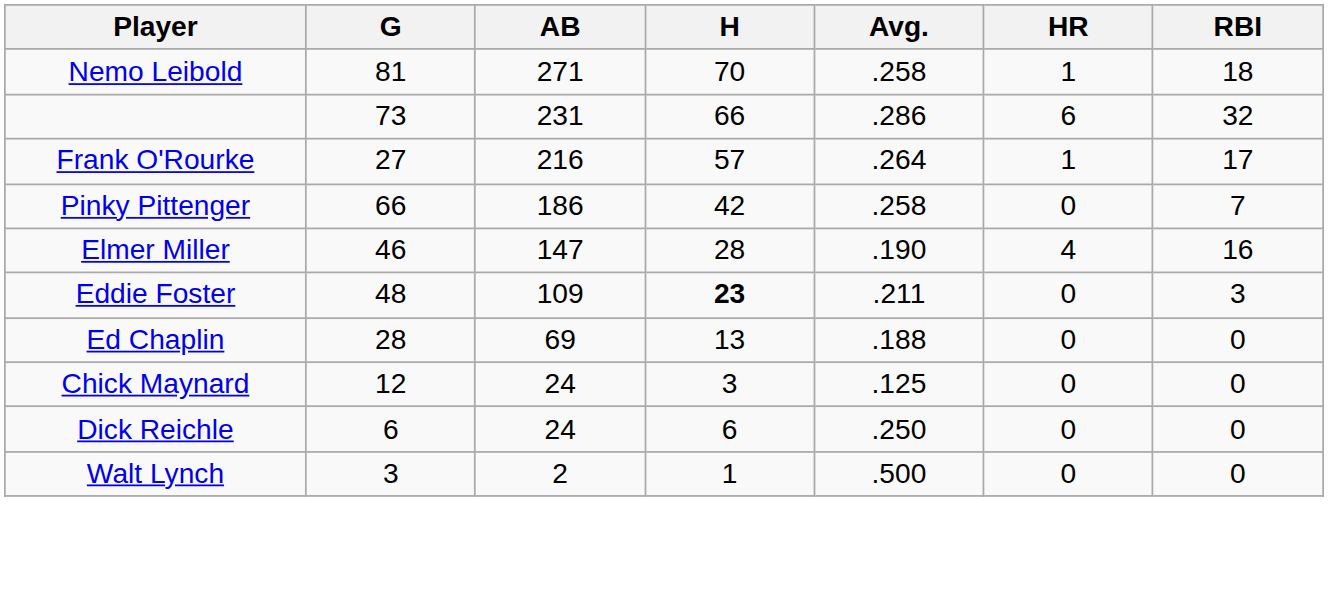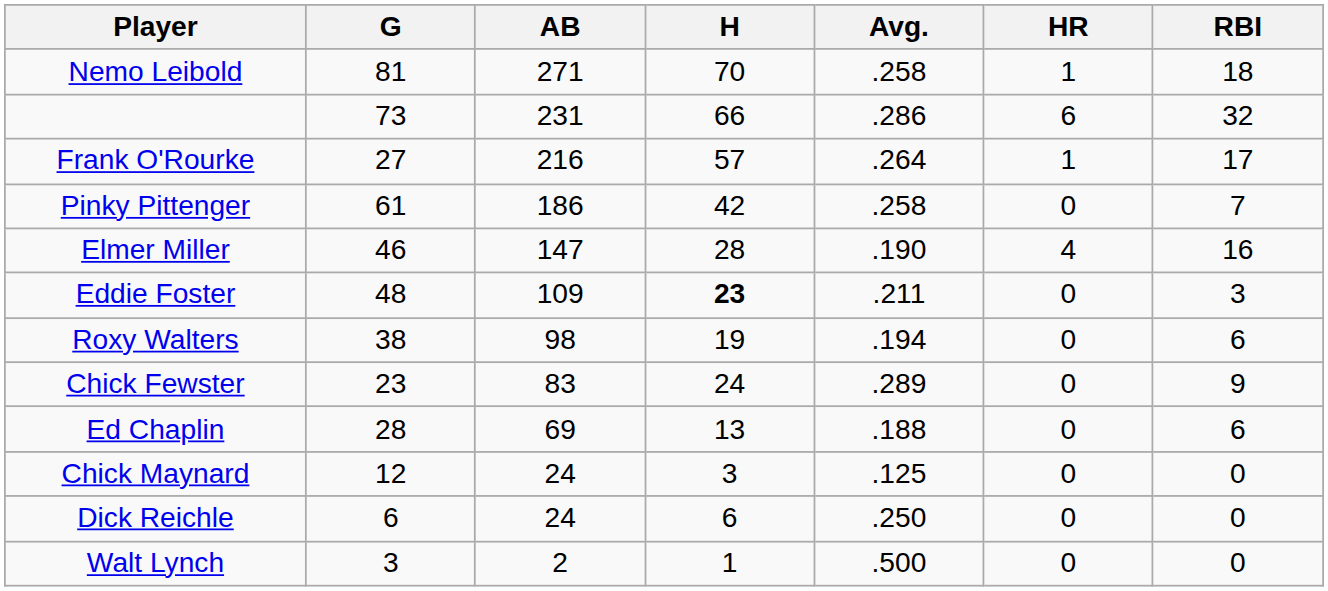Pinky Pittenger | G: 66 -> 61
+ row: Roxy Walters | 38 | 98 | 19 | .194 | 0 | 6
+ row: Chick Fewster | 23 | 83 | 24 | .289 | 0 | 9
Ed Chaplin | RBI: 0 -> 6
